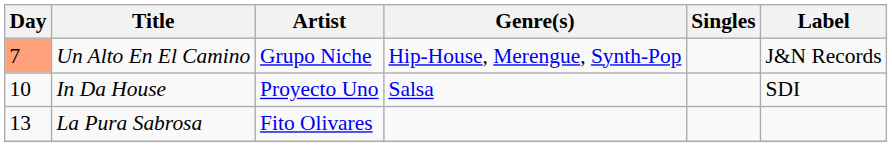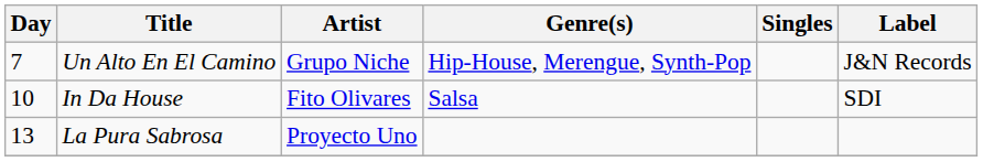Un Alto En El Camino | Day: lightsalmon background -> no background
In Da House | Artist: Proyecto Uno -> Fito Olivares
La Pura Sabrosa | Artist: Fito Olivares -> Proyecto Uno
